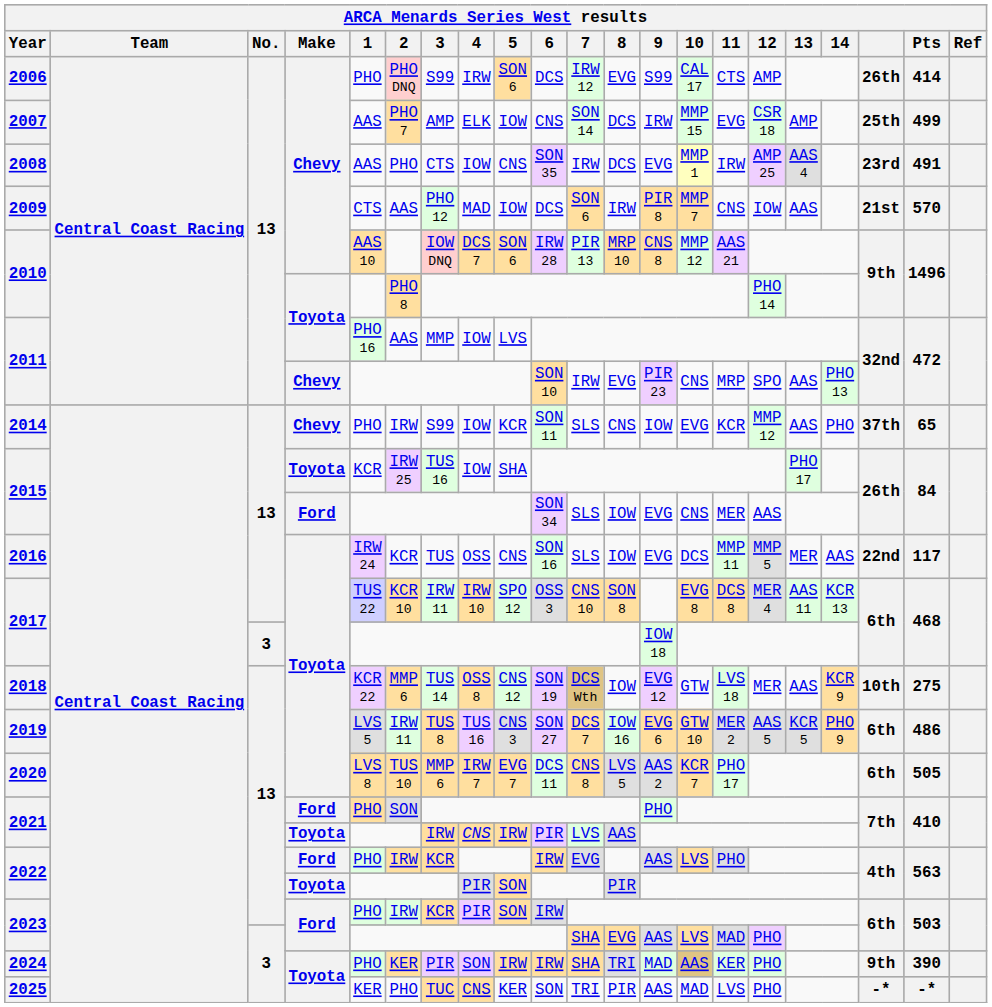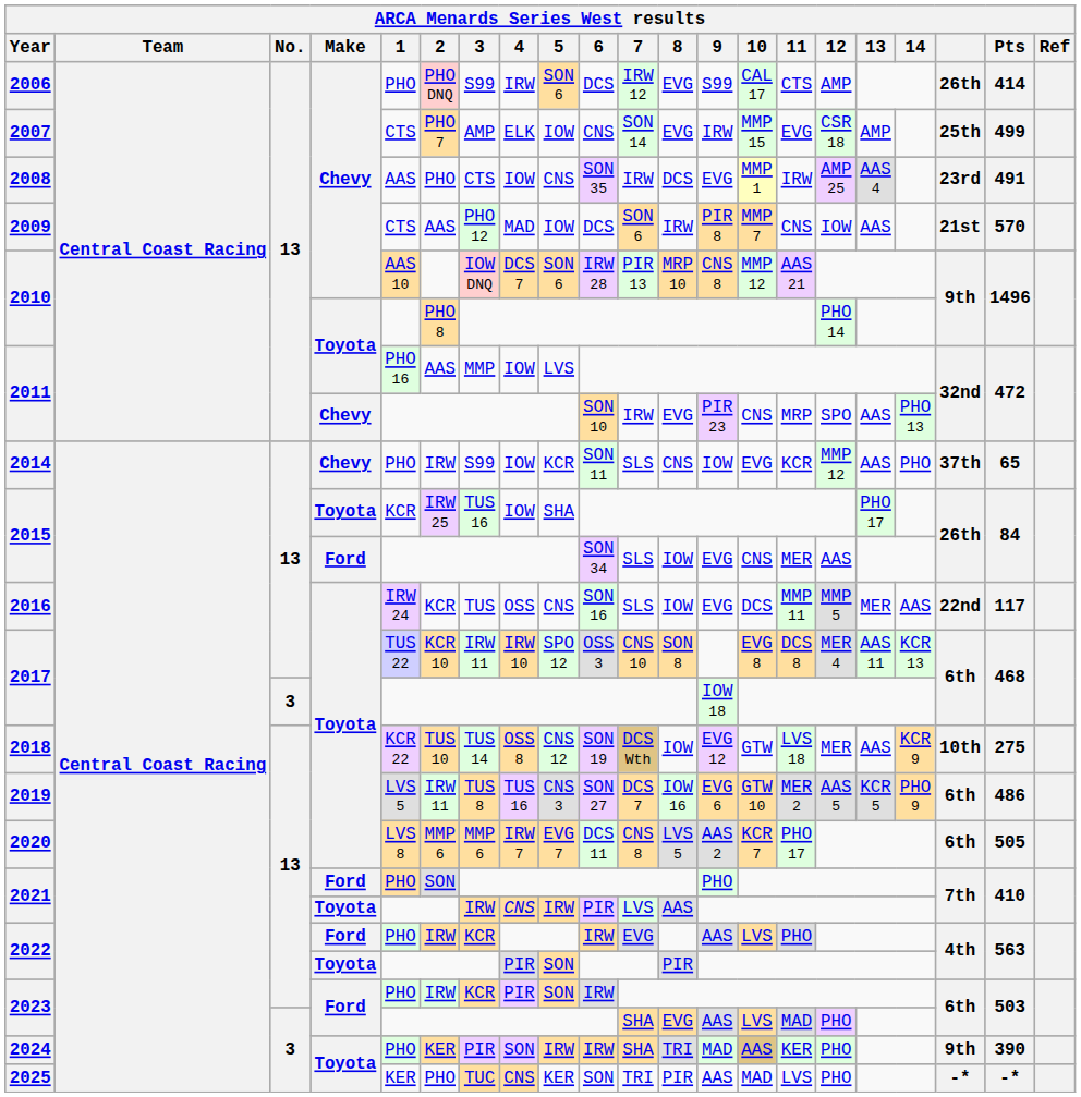2007 | 1: AAS -> CTS
2007 | 8: DCS -> EVG
2018 | 2: MMP 6 -> TUS 10
2020 | 2: TUS 10 -> MMP 6
